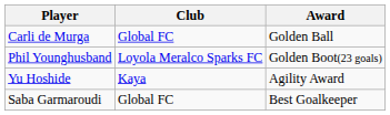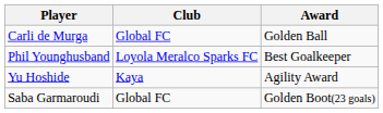Phil Younghusband | Award: Golden Boot(23 goals) -> Best Goalkeeper
Saba Garmaroudi | Award: Best Goalkeeper -> Golden Boot(23 goals)
